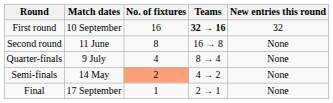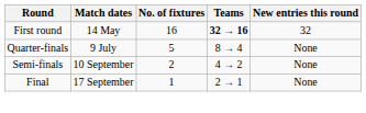First round | Match dates: 10 September -> 14 May
- row: Second round | 11 June | 8 | 16 → 8 | None
Quarter-finals | No. of fixtures: 4 -> 5
Semi-finals | Match dates: 14 May -> 10 September
Semi-finals | No. of fixtures: lightsalmon background -> no background
